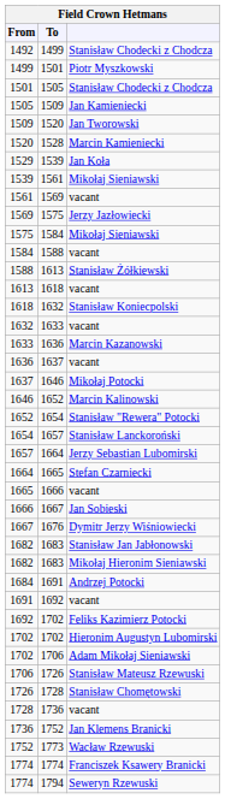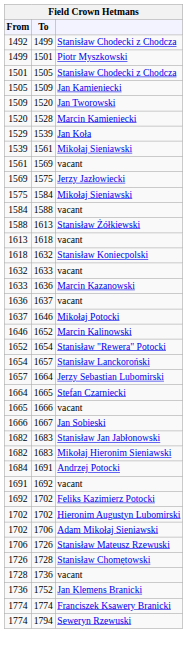- row: 1667 | 1676 | Dymitr Jerzy Wiśniowiecki
- row: 1752 | 1773 | Wacław Rzewuski
